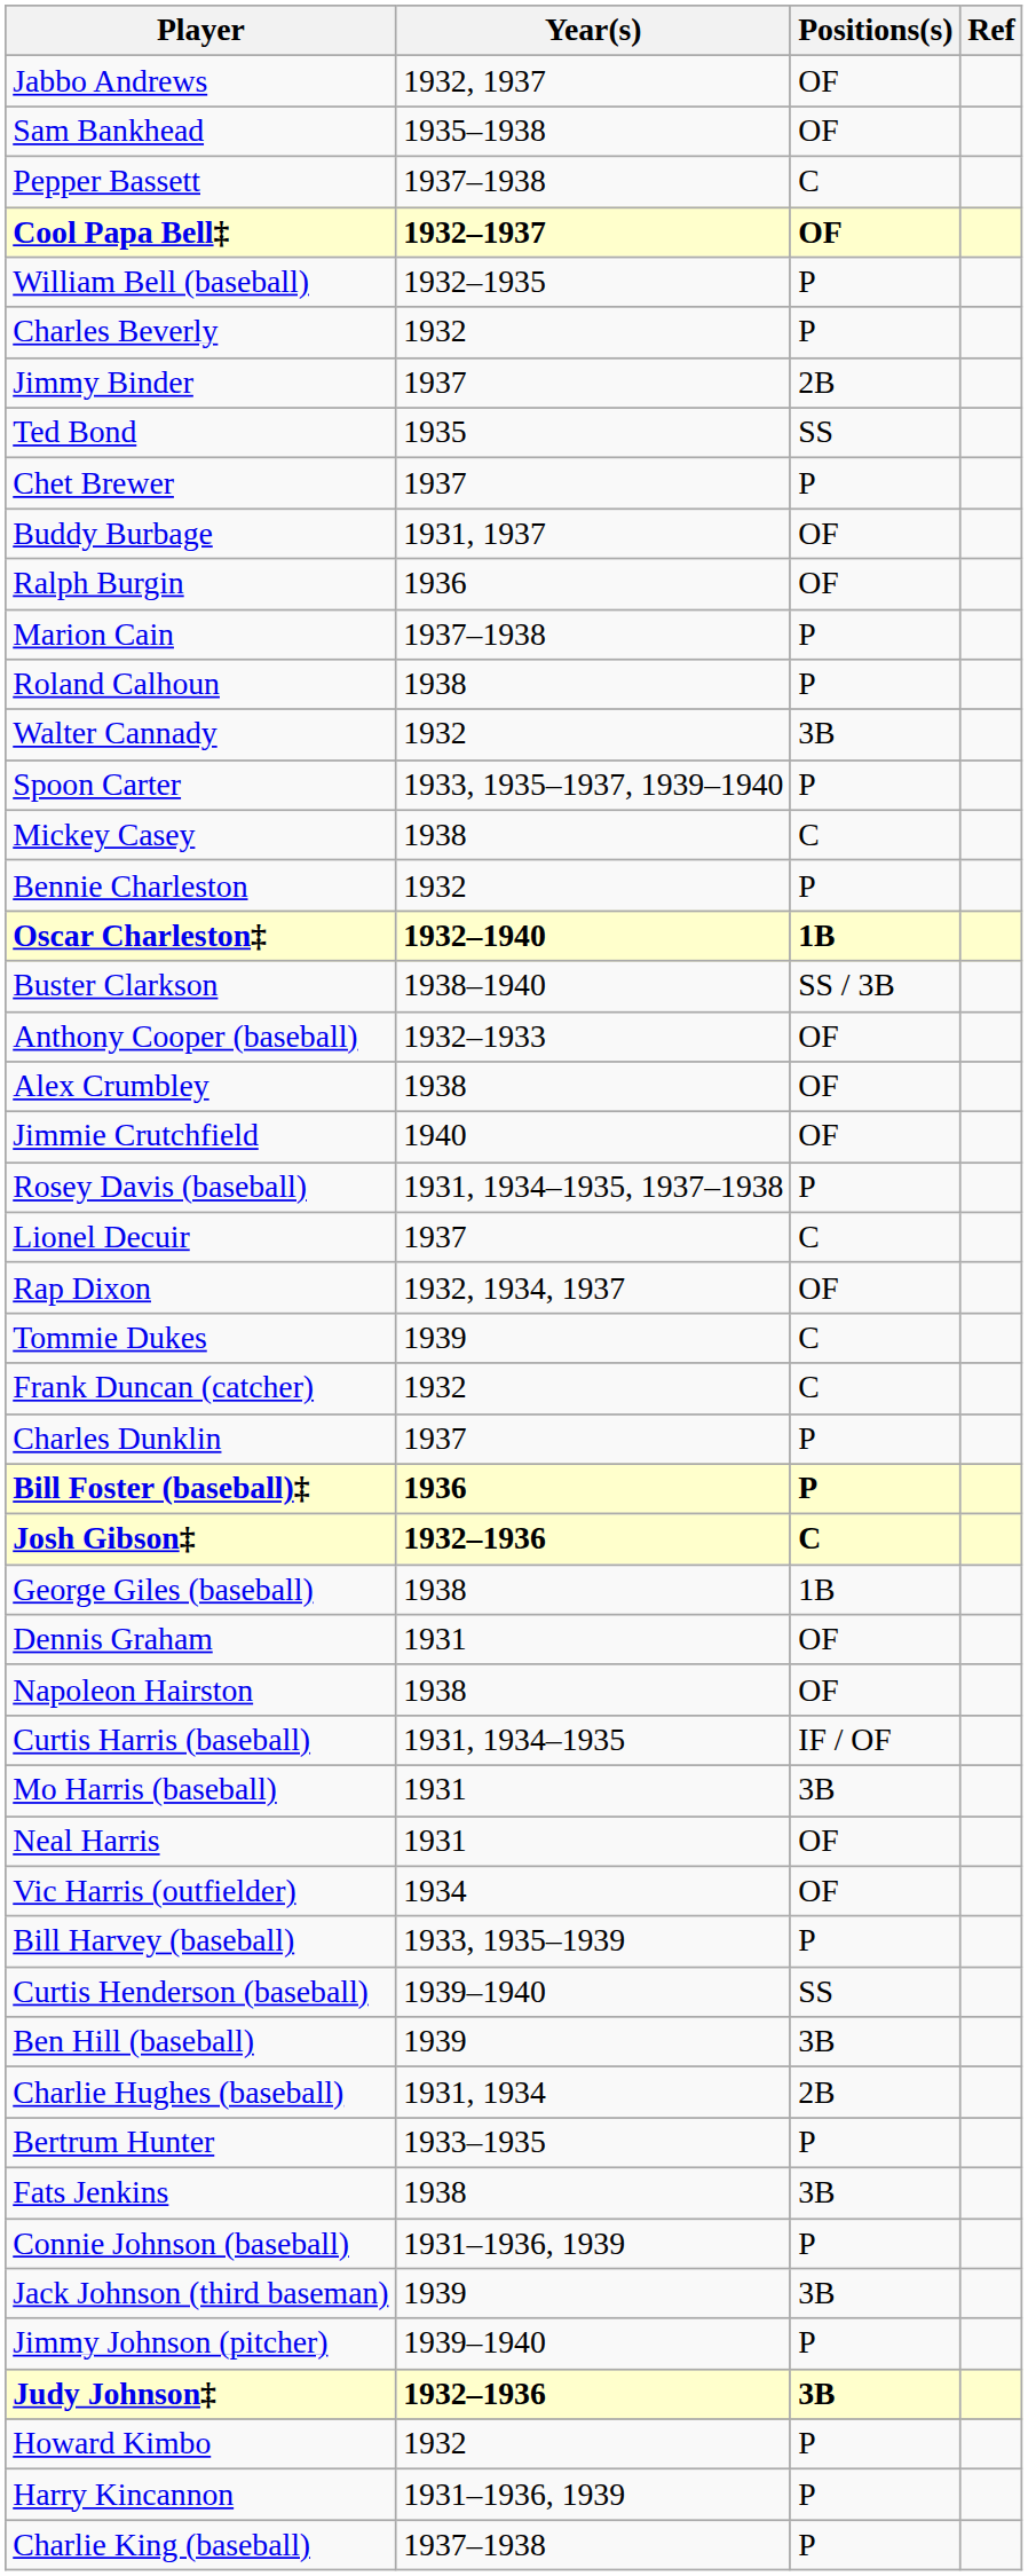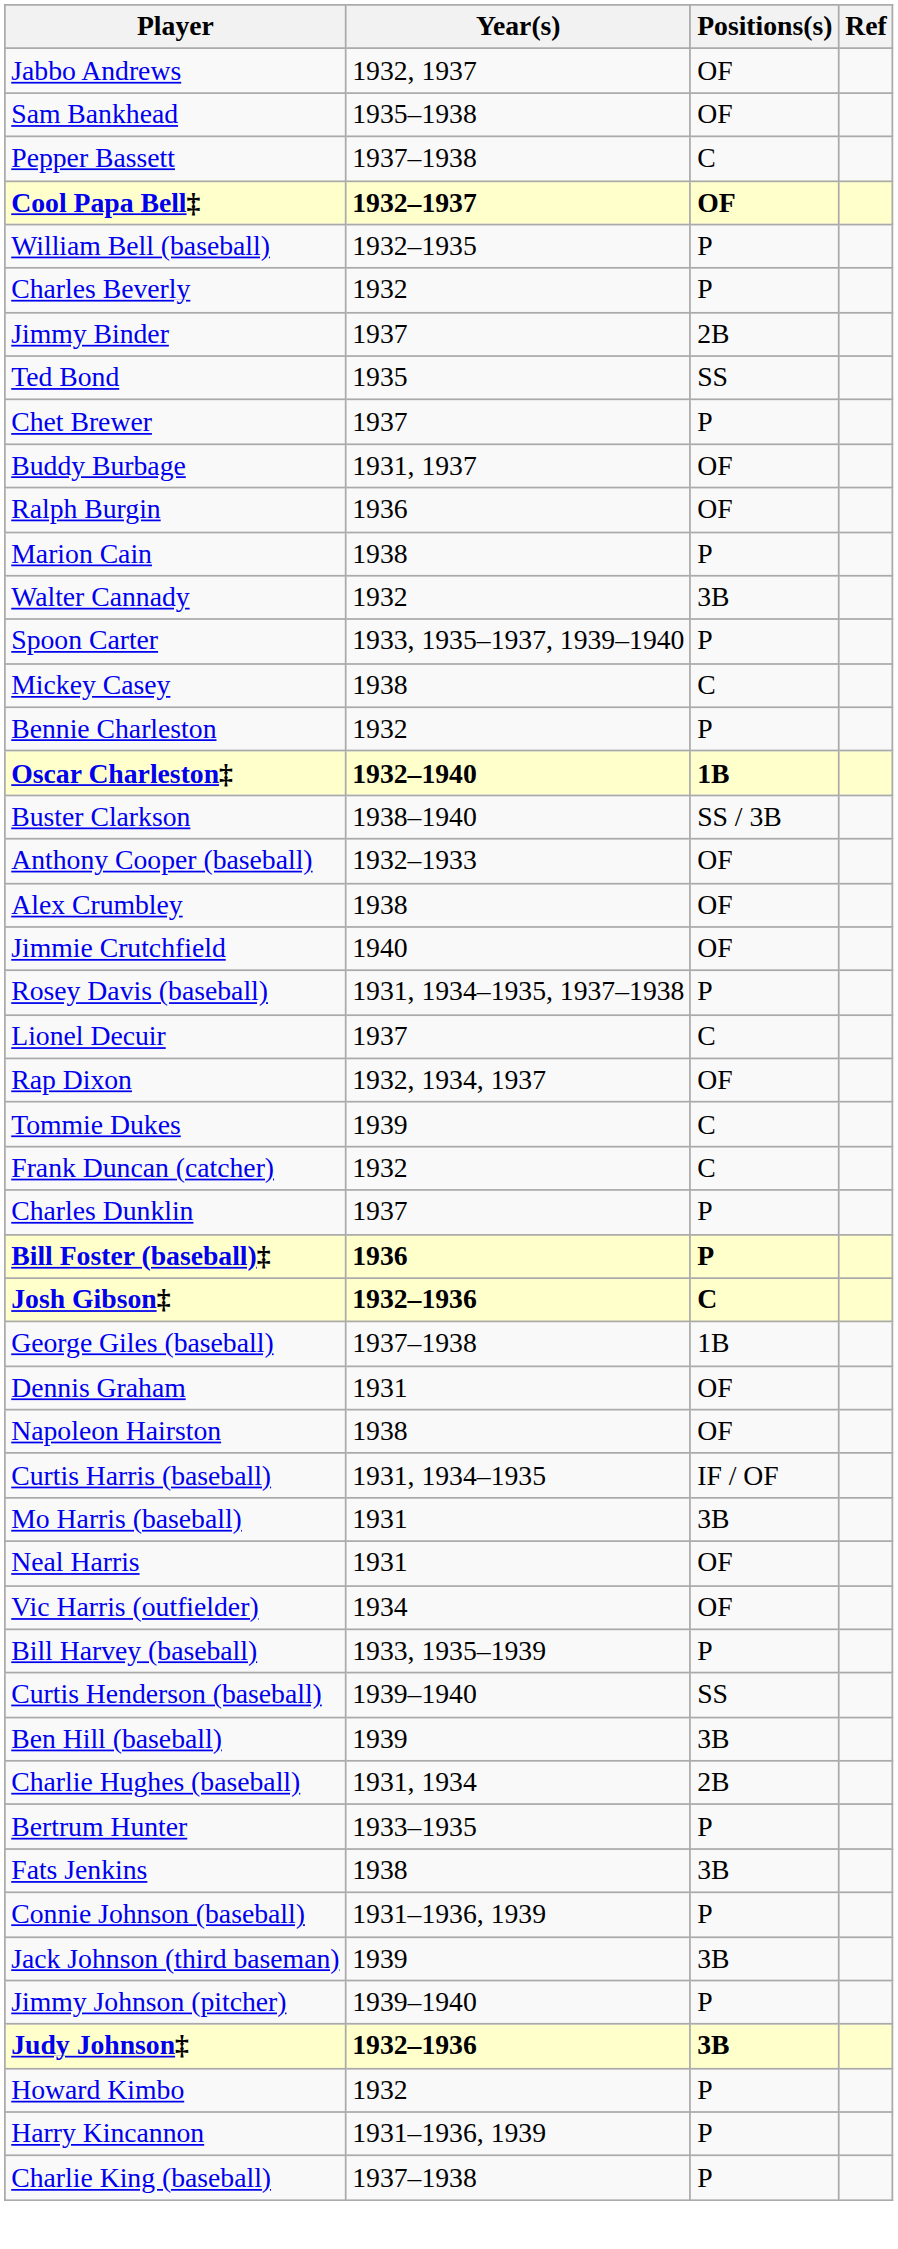Marion Cain | Year(s): 1937–1938 -> 1938
- row: Roland Calhoun | 1938 | P
George Giles (baseball) | Year(s): 1938 -> 1937–1938
